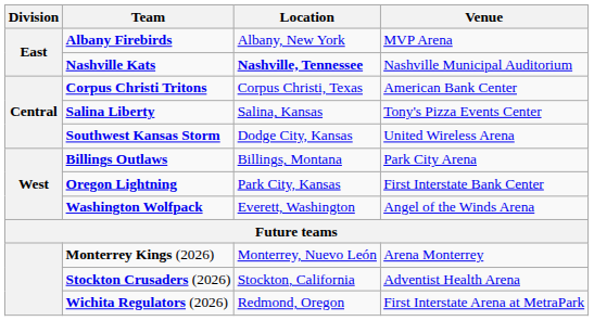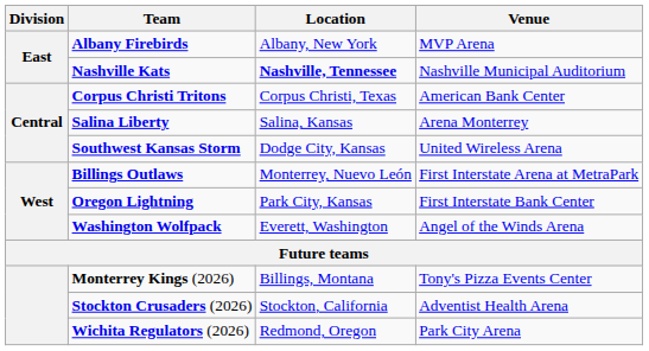Salina Liberty | Venue: Tony's Pizza Events Center -> Arena Monterrey
Billings Outlaws | Location: Billings, Montana -> Monterrey, Nuevo León
Billings Outlaws | Venue: Park City Arena -> First Interstate Arena at MetraPark
Monterrey Kings (2026) | Location: Monterrey, Nuevo León -> Billings, Montana
Monterrey Kings (2026) | Venue: Arena Monterrey -> Tony's Pizza Events Center
Wichita Regulators (2026) | Venue: First Interstate Arena at MetraPark -> Park City Arena
